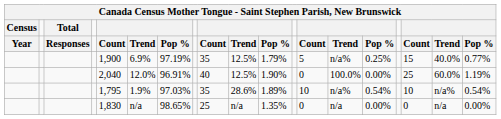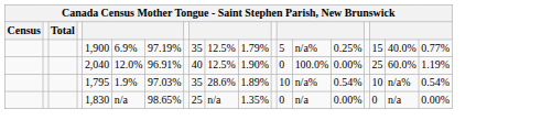- row: Year | Responses | Count | Trend | Pop % | Count | Trend | Pop % | Count | Trend | Pop % | Count | Trend | Pop %
